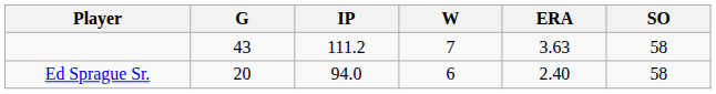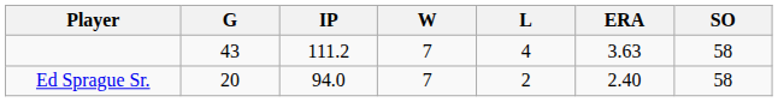+ column: L | 4 | 2
Ed Sprague Sr. | W: 6 -> 7
